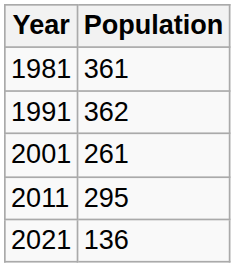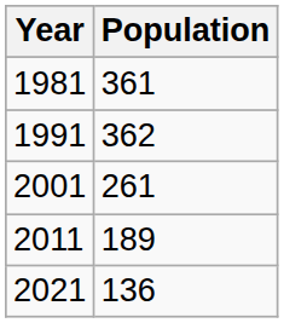2011 | Population: 295 -> 189
